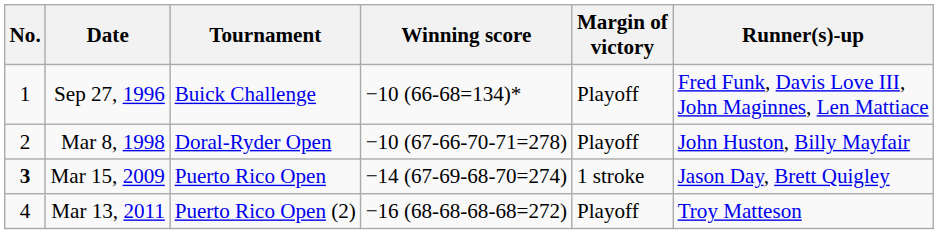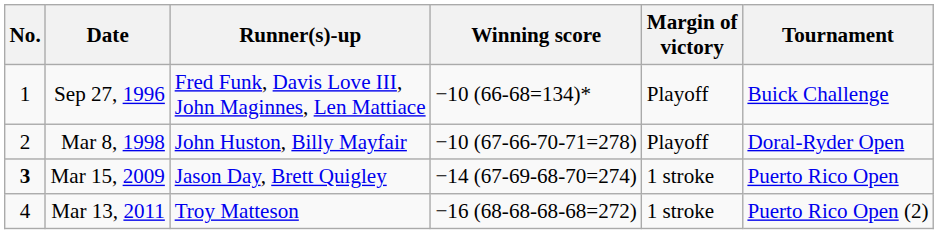columns swapped: Tournament <-> Runner(s)-up
Mar 13, 2011 | Margin of victory: Playoff -> 1 stroke
